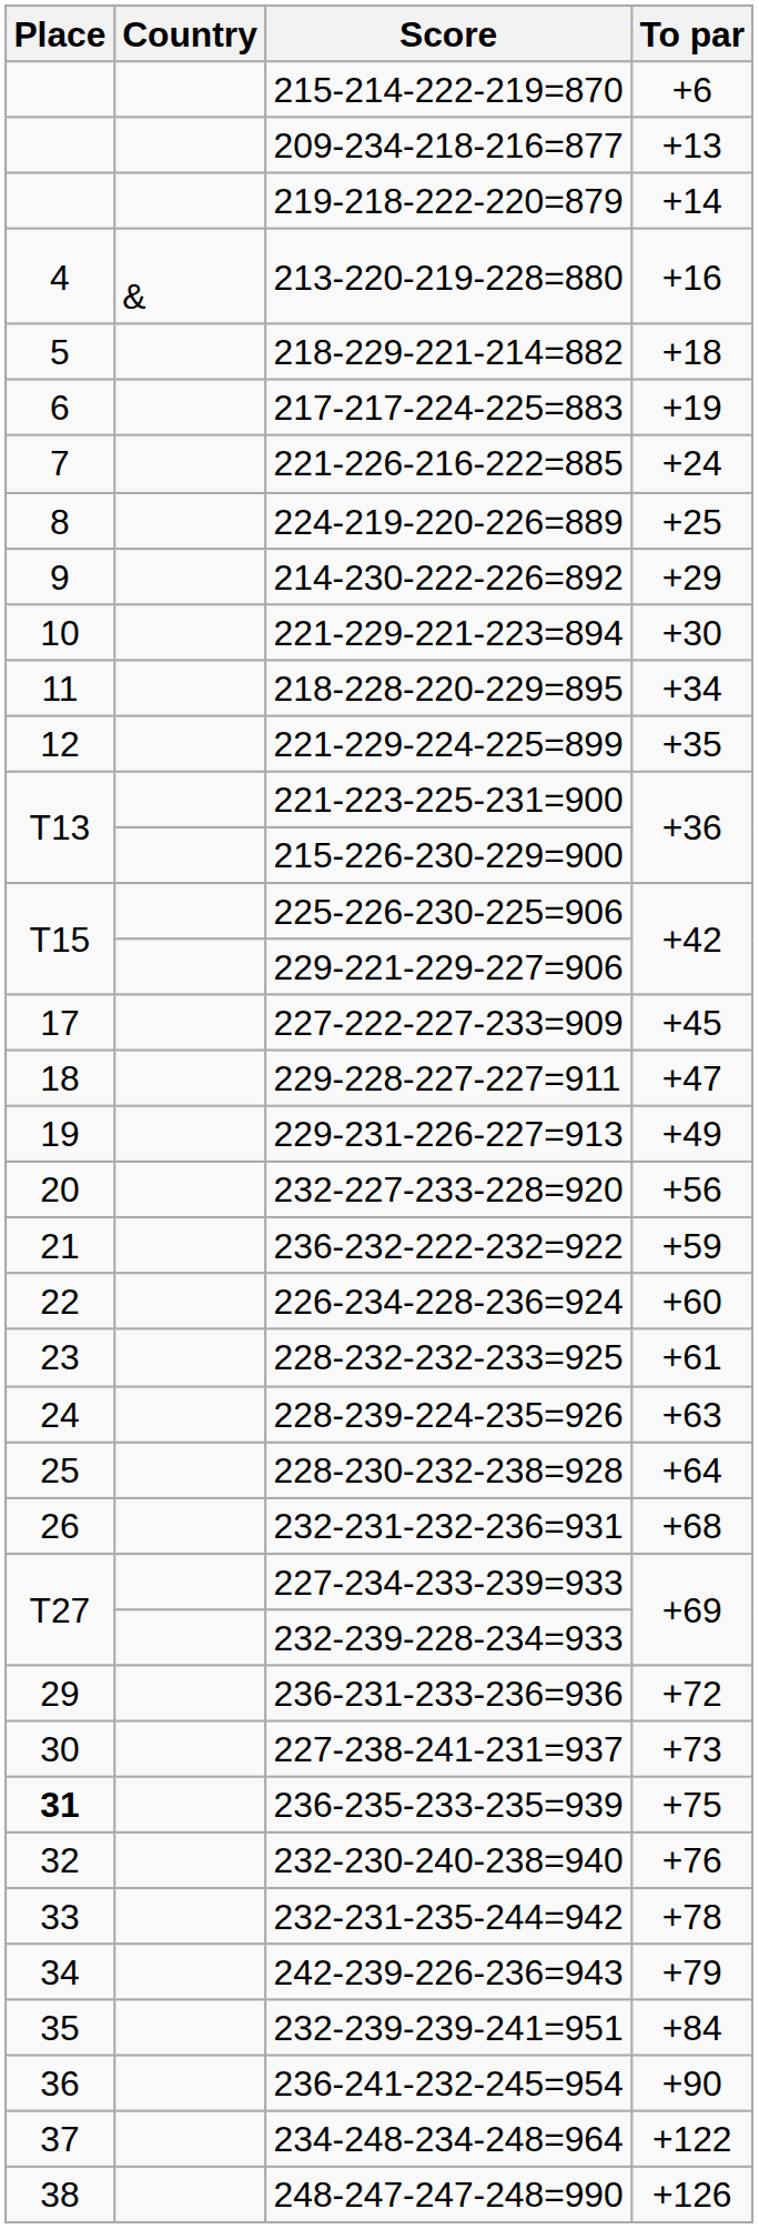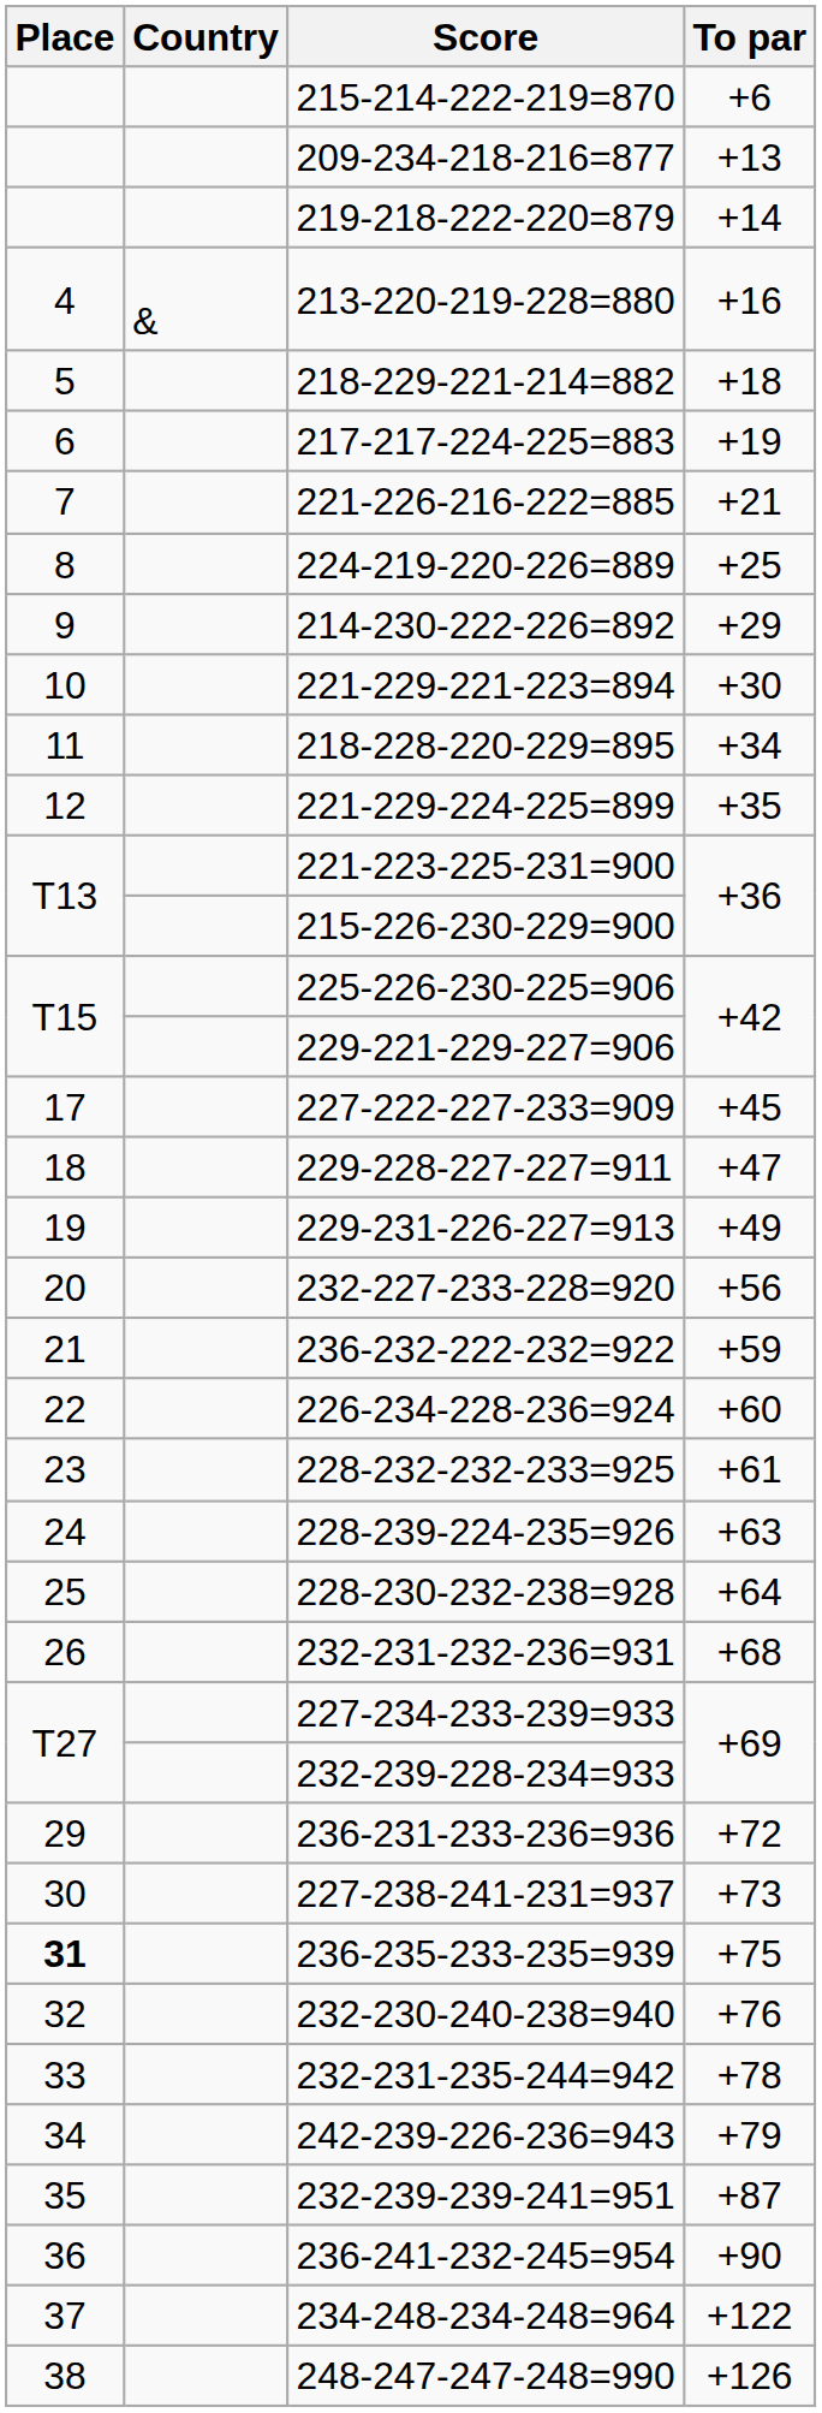221-226-216-222=885 | To par: +24 -> +21
232-239-239-241=951 | To par: +84 -> +87
